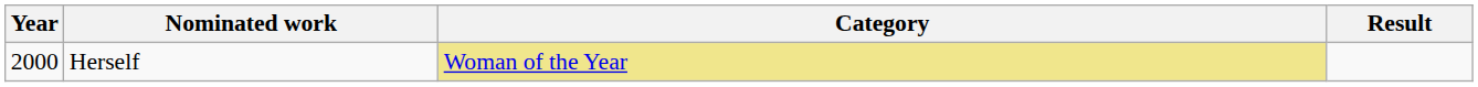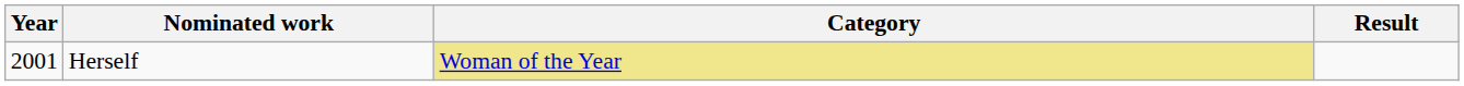Herself | Year: 2000 -> 2001
